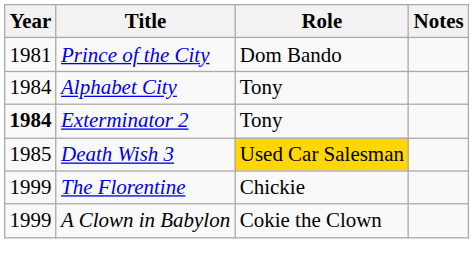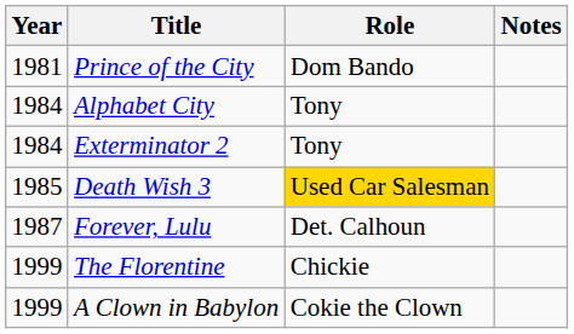Exterminator 2 | Year: bold -> normal
+ row: 1987 | Forever, Lulu | Det. Calhoun
